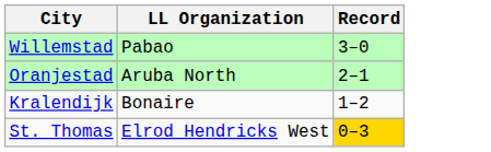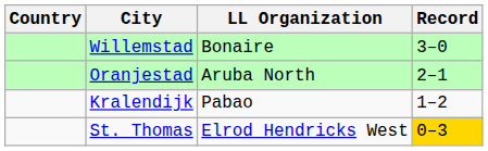+ column: Country
Willemstad | LL Organization: Pabao -> Bonaire
Kralendijk | LL Organization: Bonaire -> Pabao
